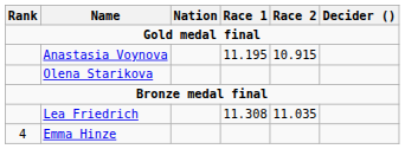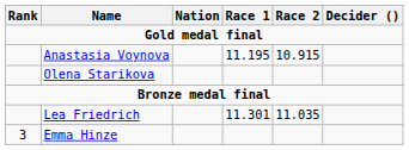Lea Friedrich | Race 1: 11.308 -> 11.301
Emma Hinze | Rank: 4 -> 3
